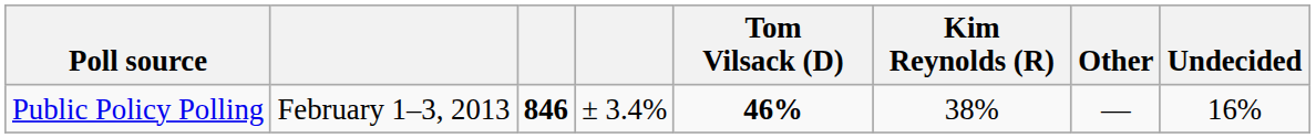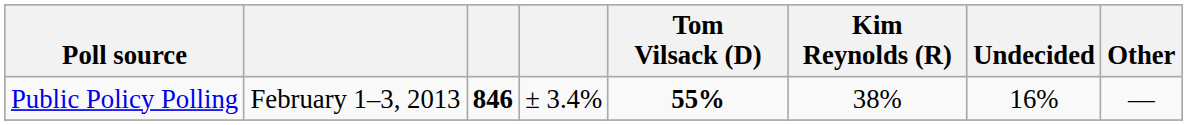columns swapped: Other <-> Undecided
Public Policy Polling | Tom Vilsack (D): 46% -> 55%
